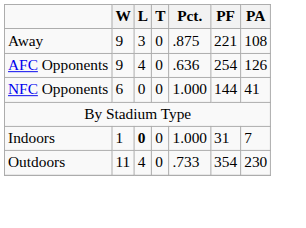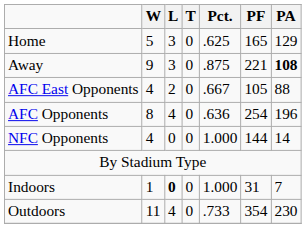+ row: Home | 5 | 3 | 0 | .625 | 165 | 129
Away | PA: normal -> bold
+ row: AFC East Opponents | 4 | 2 | 0 | .667 | 105 | 88
AFC Opponents | W: 9 -> 8
AFC Opponents | PA: 126 -> 196
NFC Opponents | W: 6 -> 4
NFC Opponents | PA: 41 -> 14
